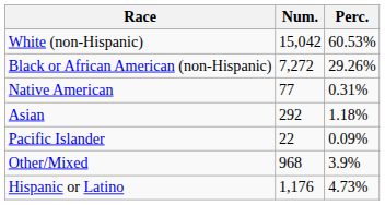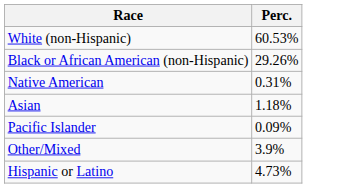- column: Num. | 15,042 | 7,272 | 77 | 292 | 22 | 968 | 1,176
